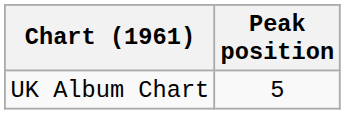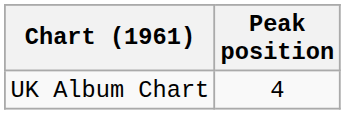UK Album Chart | Peak position: 5 -> 4
